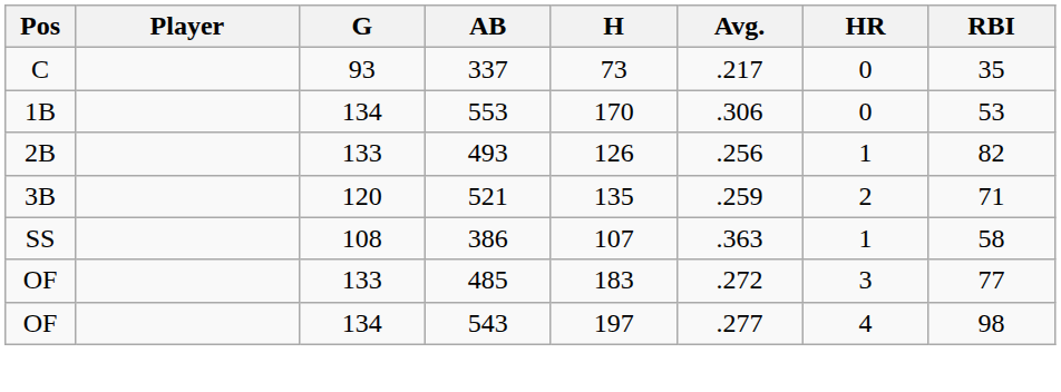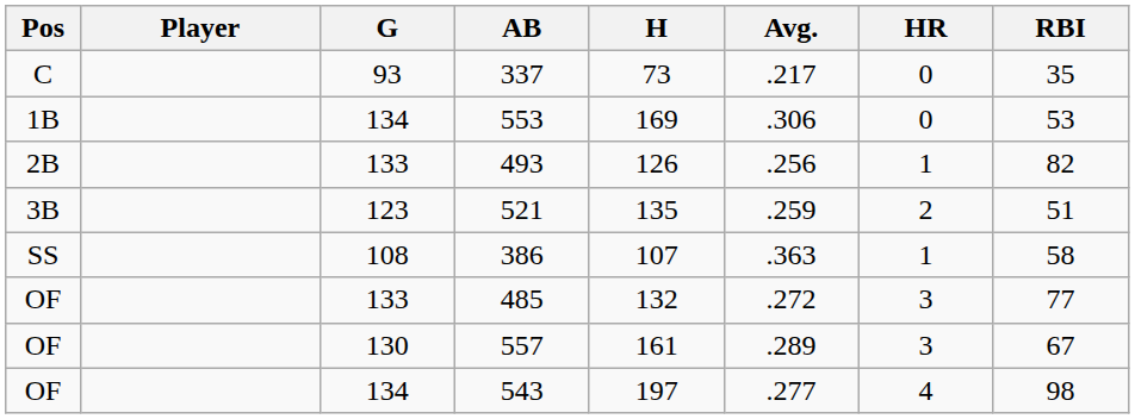553 | H: 170 -> 169
521 | G: 120 -> 123
521 | RBI: 71 -> 51
485 | H: 183 -> 132
+ row: OF | 130 | 557 | 161 | .289 | 3 | 67
